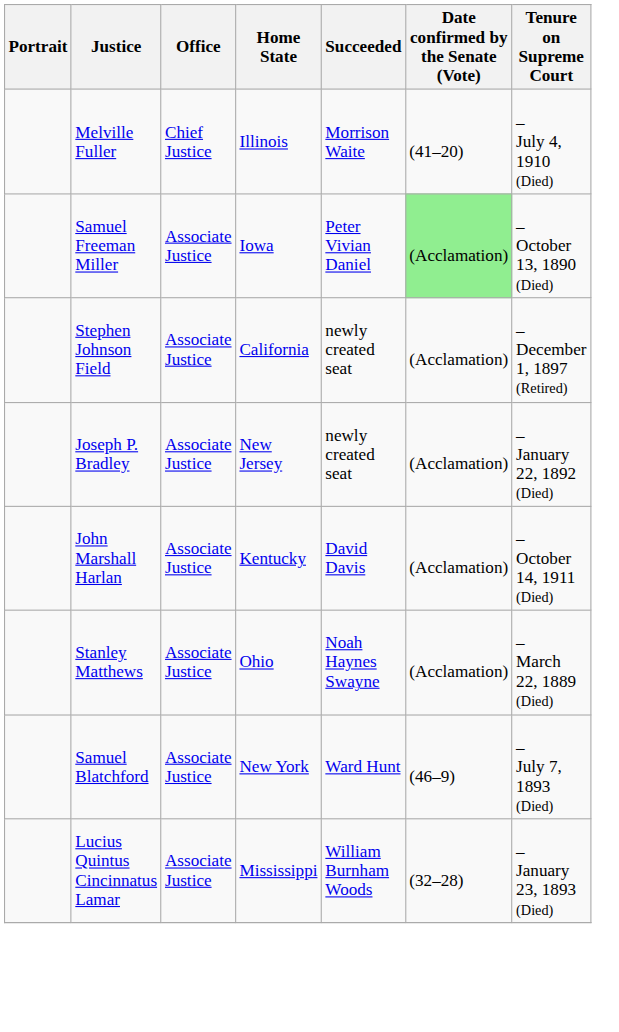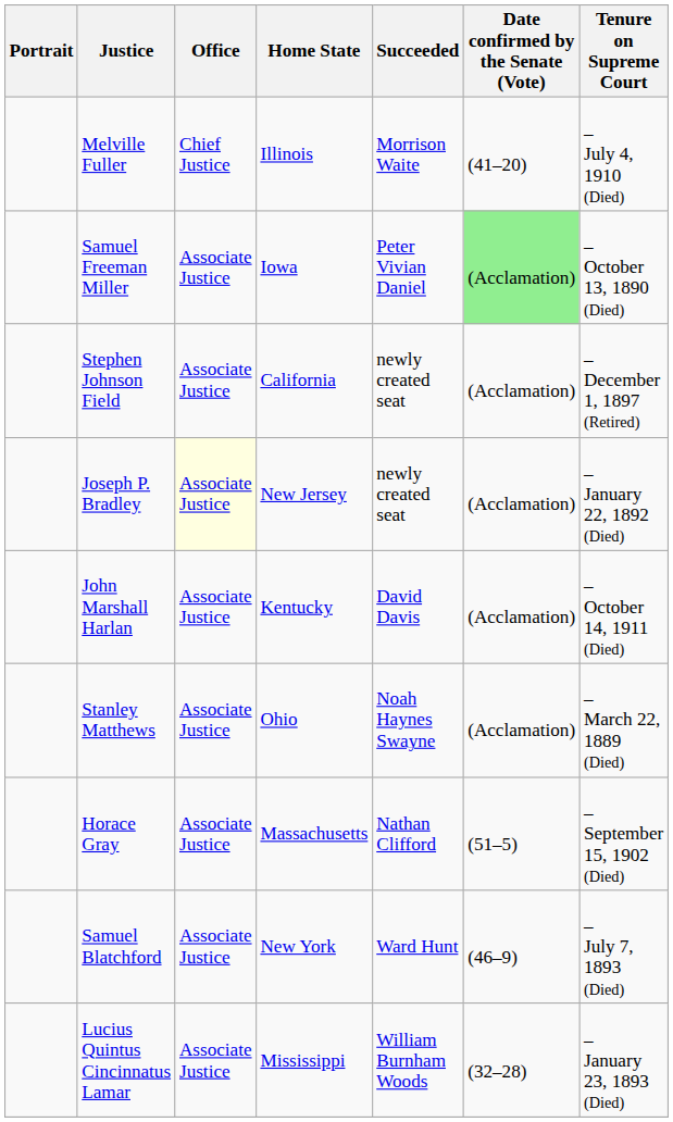Joseph P. Bradley | Office: no background -> lightyellow background
+ row: Horace Gray | Associate Justice | Massachusetts | Nathan Clifford | (51–5) | – September 15, 1902 (Died)
